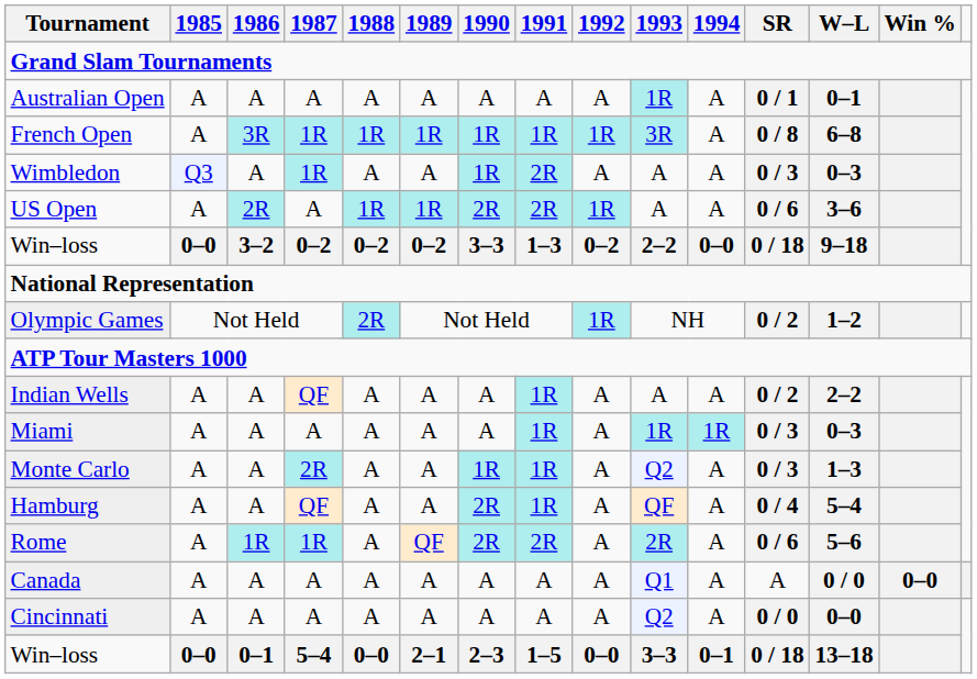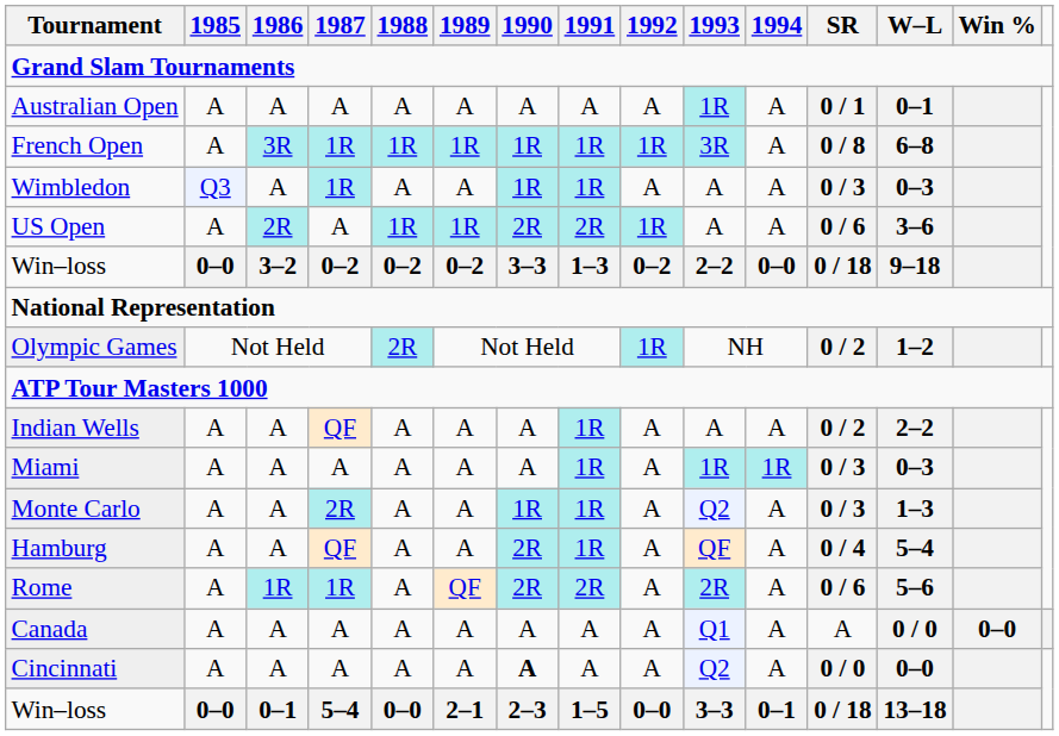Wimbledon | 1991: 2R -> 1R
Cincinnati | 1990: normal -> bold
